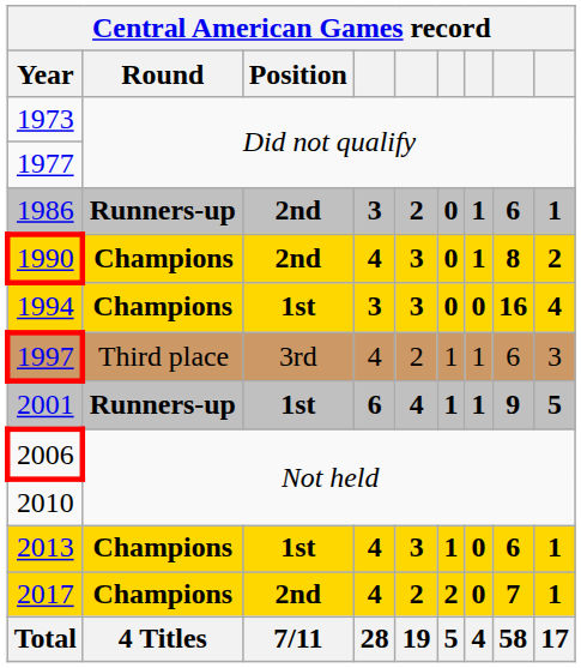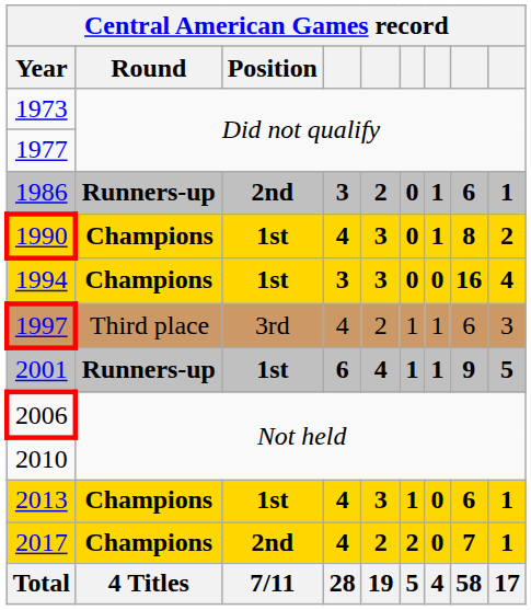1990 | Position: 2nd -> 1st
